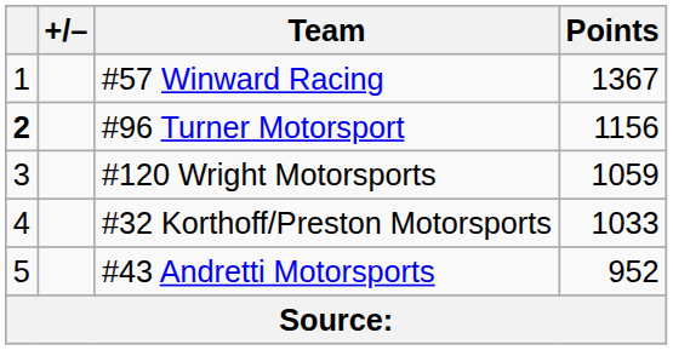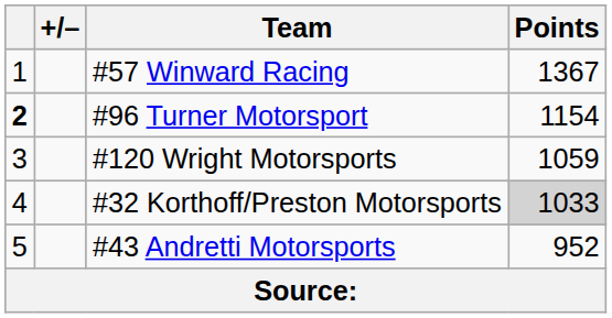#96 Turner Motorsport | Points: 1156 -> 1154
#32 Korthoff/Preston Motorsports | Points: no background -> lightgrey background
